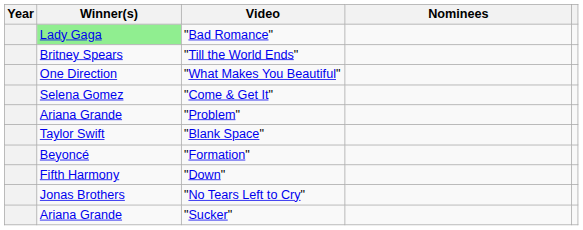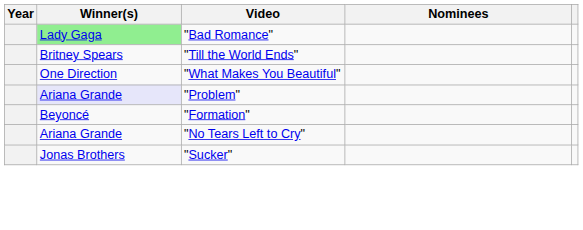- row: Selena Gomez | "Come & Get It"
"Problem" | Winner(s): no background -> lavender background
- row: Taylor Swift | "Blank Space"
- row: Fifth Harmony | "Down"
"No Tears Left to Cry" | Winner(s): Jonas Brothers -> Ariana Grande
"Sucker" | Winner(s): Ariana Grande -> Jonas Brothers
